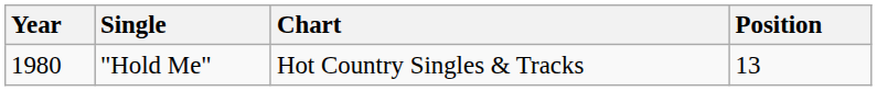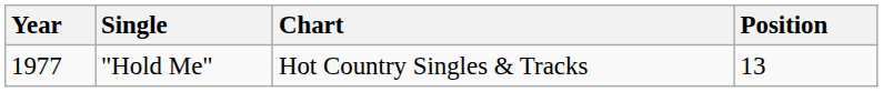"Hold Me" | Year: 1980 -> 1977
